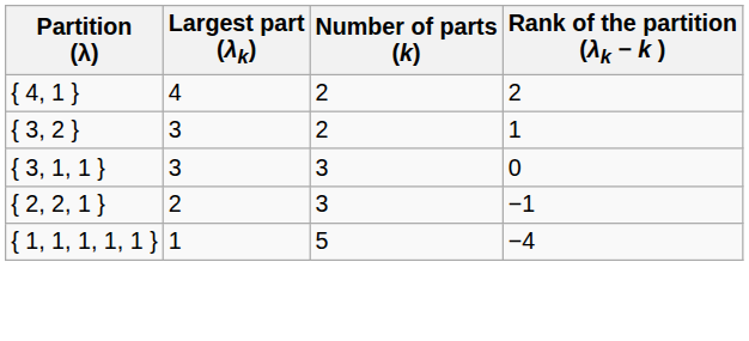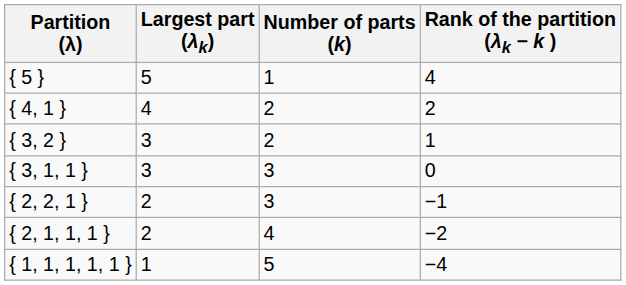+ row: { 5 } | 5 | 1 | 4
+ row: { 2, 1, 1, 1 } | 2 | 4 | −2
